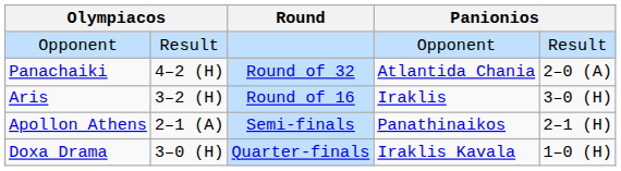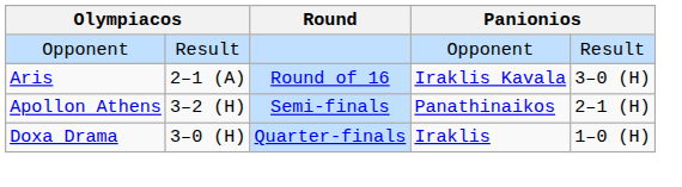- row: Panachaiki | 4–2 (H) | Round of 32 | Atlantida Chania | 2–0 (A)
Aris | column 2: 3–2 (H) -> 2–1 (A)
Aris | column 4: Iraklis -> Iraklis Kavala
Apollon Athens | column 2: 2–1 (A) -> 3–2 (H)
Doxa Drama | column 4: Iraklis Kavala -> Iraklis
